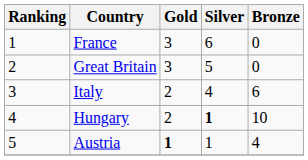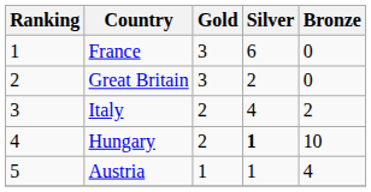Great Britain | Silver: 5 -> 2
Italy | Bronze: 6 -> 2
Austria | Gold: bold -> normal
